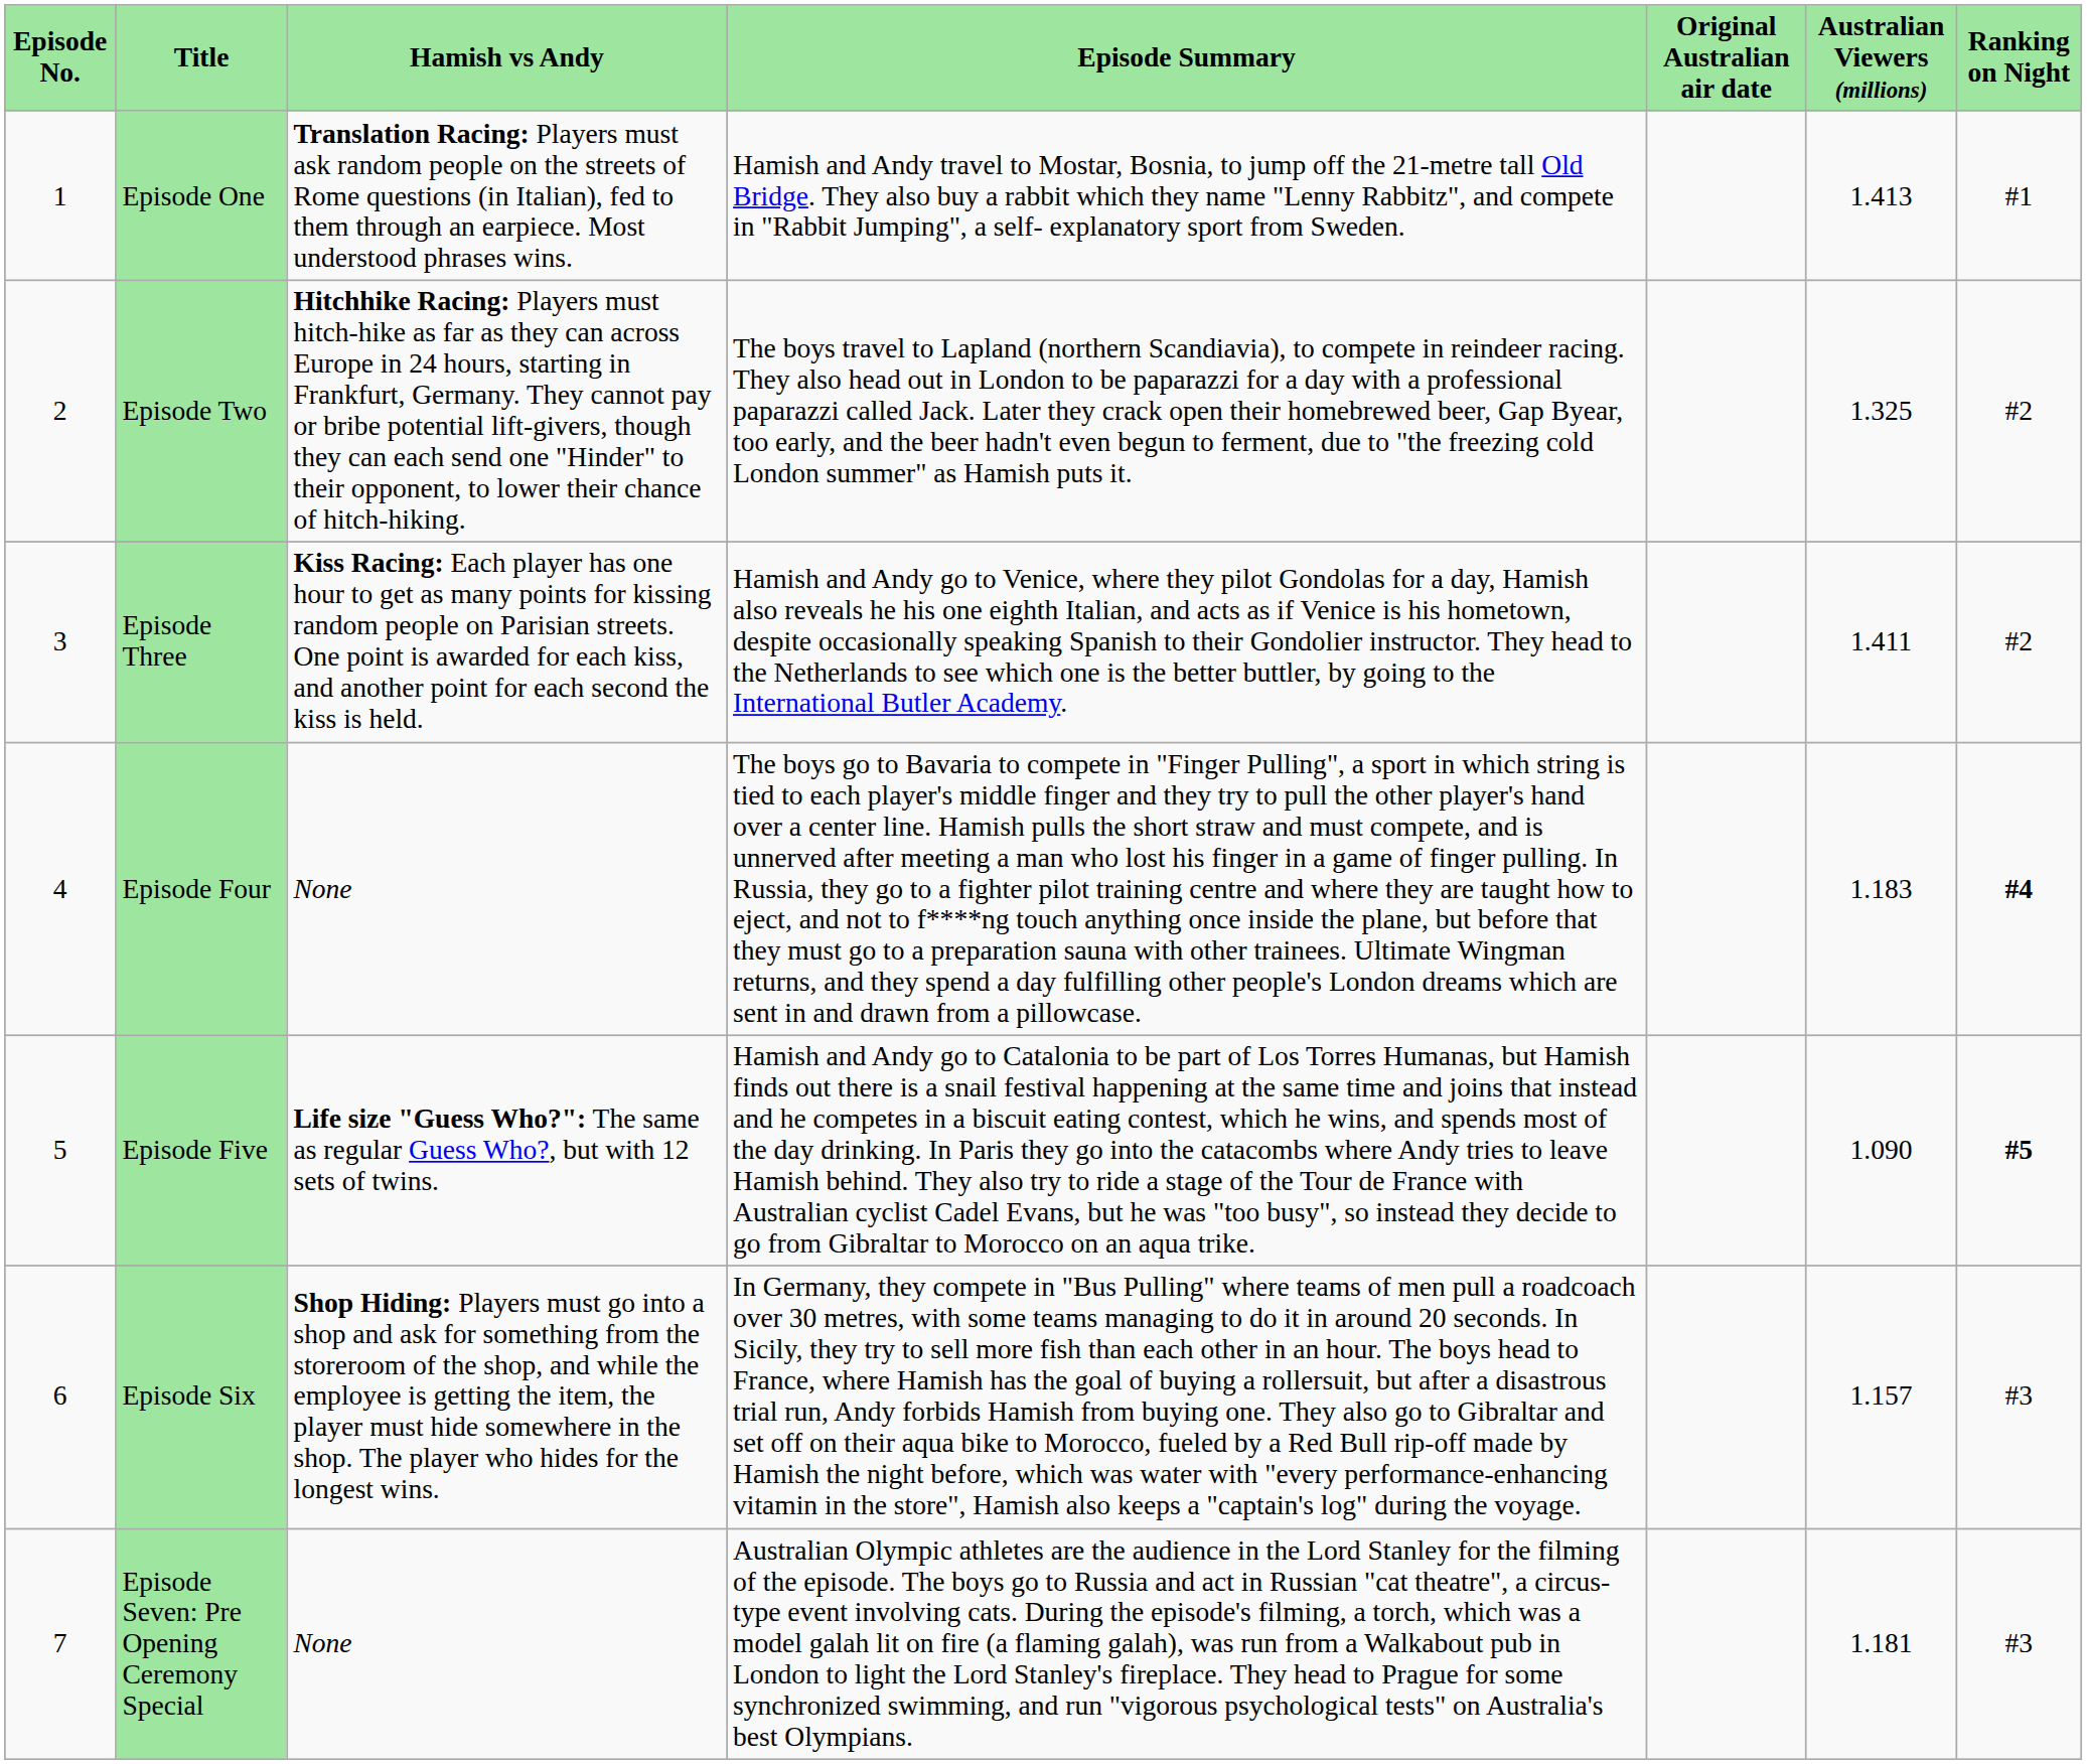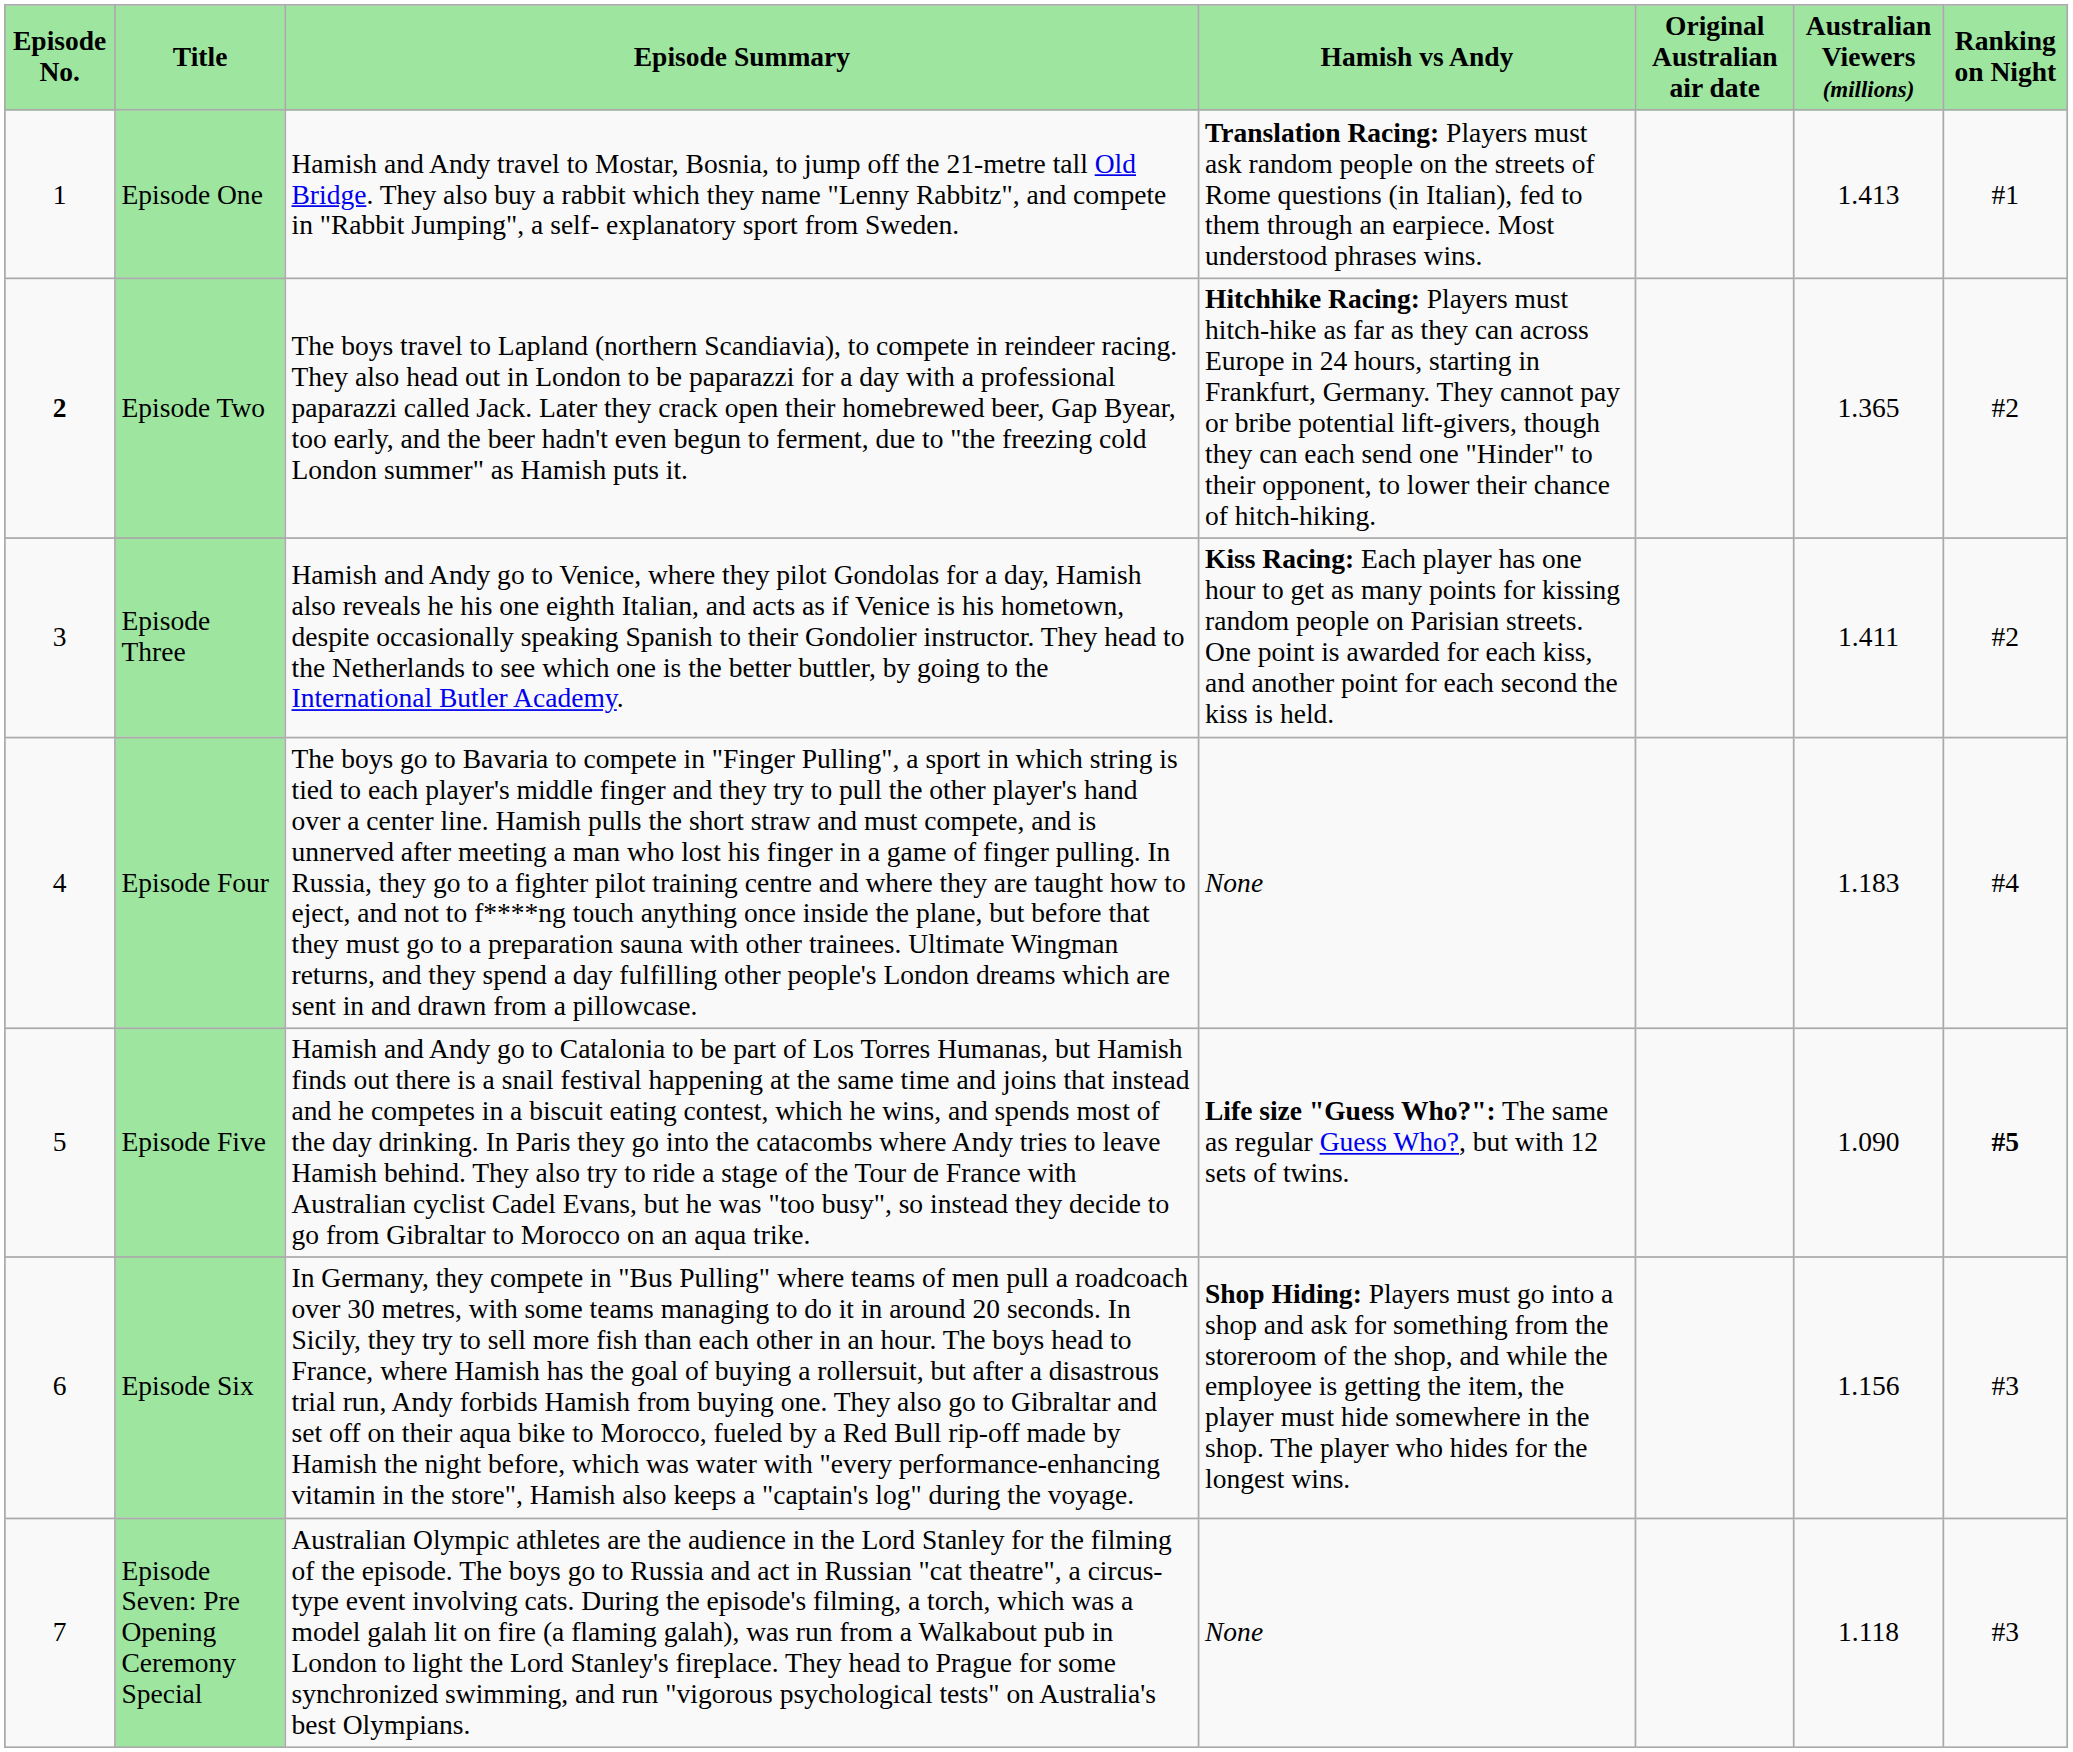columns swapped: Episode Summary <-> Hamish vs Andy
Episode Two | Episode No.: normal -> bold
Episode Two | Australian Viewers (millions): 1.325 -> 1.365
Episode Four | Ranking on Night: bold -> normal
Episode Six | Australian Viewers (millions): 1.157 -> 1.156
Episode Seven: Pre Opening Ceremony Special | Australian Viewers (millions): 1.181 -> 1.118
